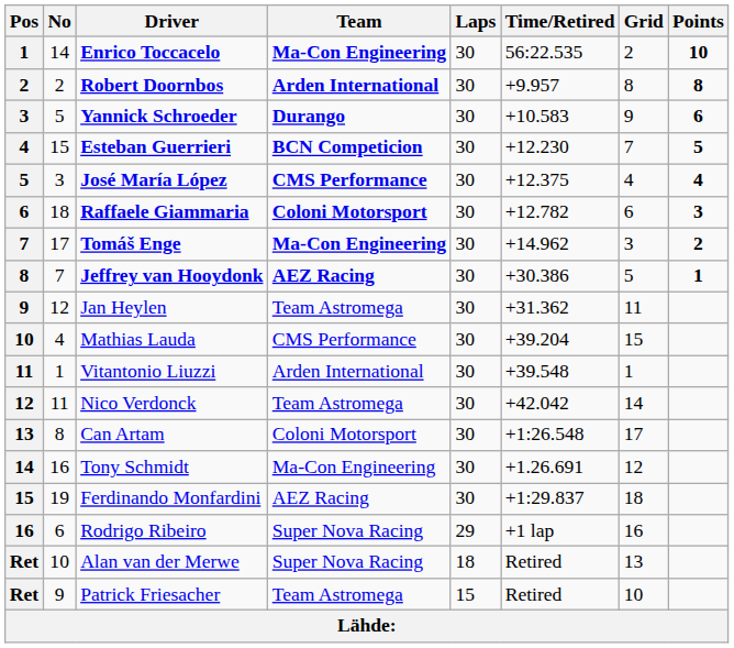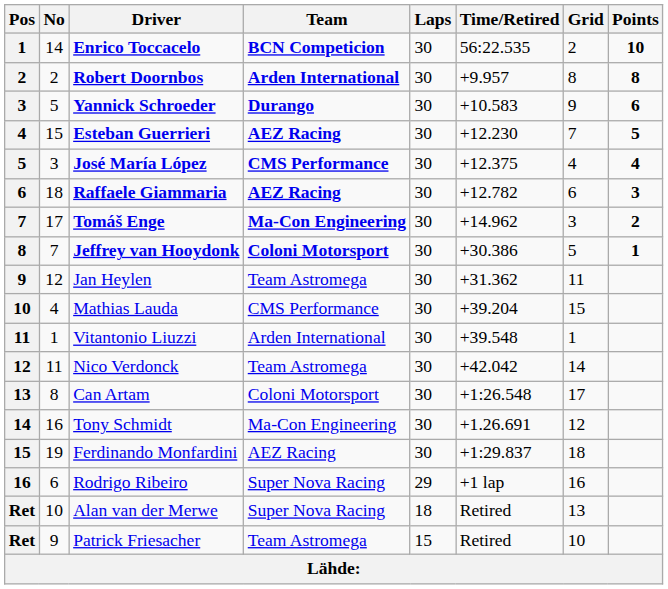Enrico Toccacelo | Team: Ma-Con Engineering -> BCN Competicion
Esteban Guerrieri | Team: BCN Competicion -> AEZ Racing
Raffaele Giammaria | Team: Coloni Motorsport -> AEZ Racing
Jeffrey van Hooydonk | Team: AEZ Racing -> Coloni Motorsport
